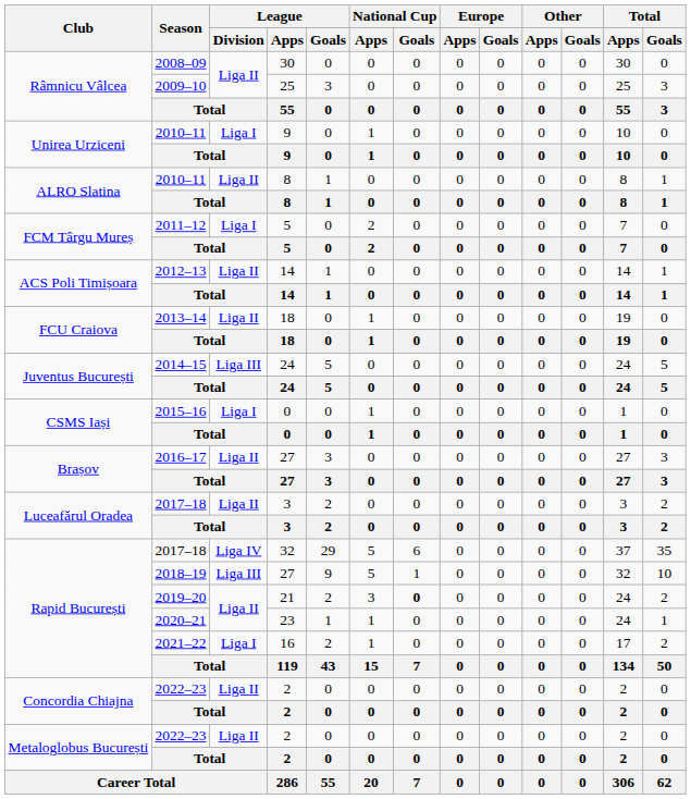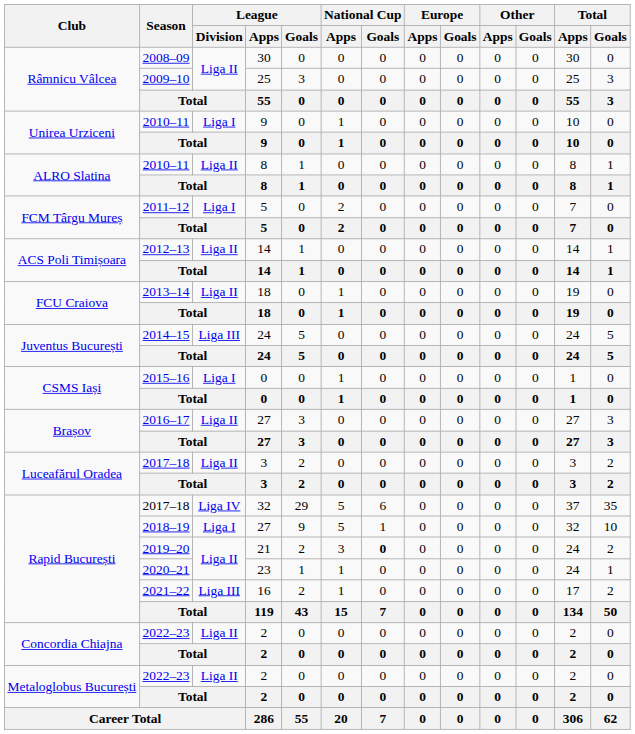Rapid București / 27 | League / Division: Liga III -> Liga I
16 | League / Division: Liga I -> Liga III
